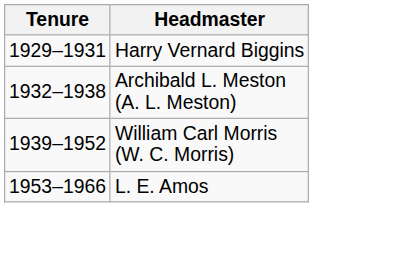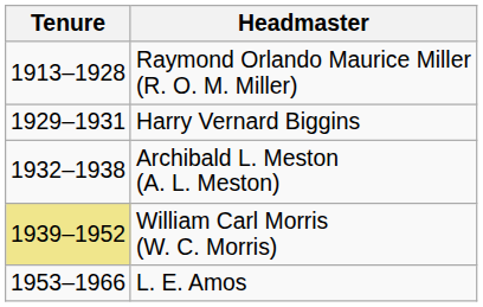+ row: 1913–1928 | Raymond Orlando Maurice Miller (R. O. M. Miller)
William Carl Morris (W. C. Morris) | Tenure: no background -> khaki background
